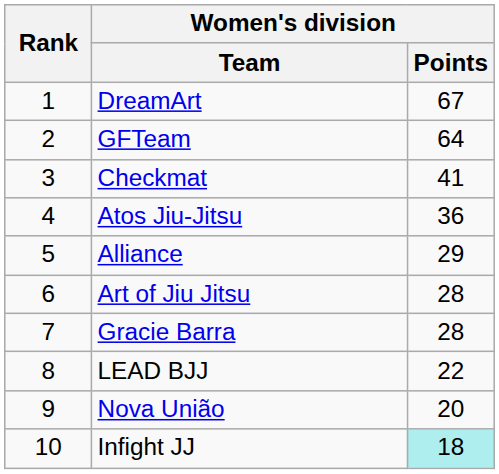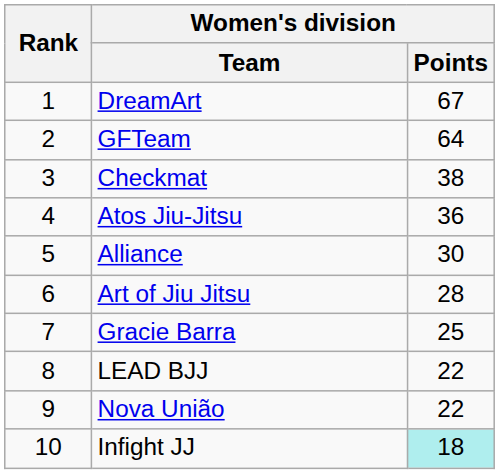Checkmat | Women's division / Points: 41 -> 38
Alliance | Women's division / Points: 29 -> 30
Gracie Barra | Women's division / Points: 28 -> 25
Nova União | Women's division / Points: 20 -> 22
